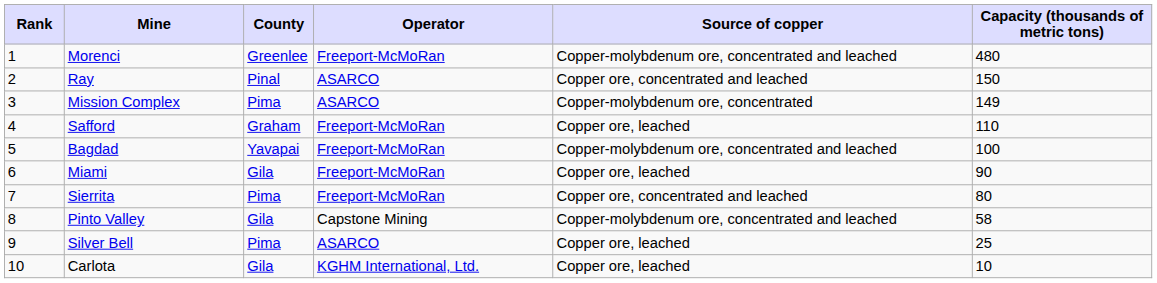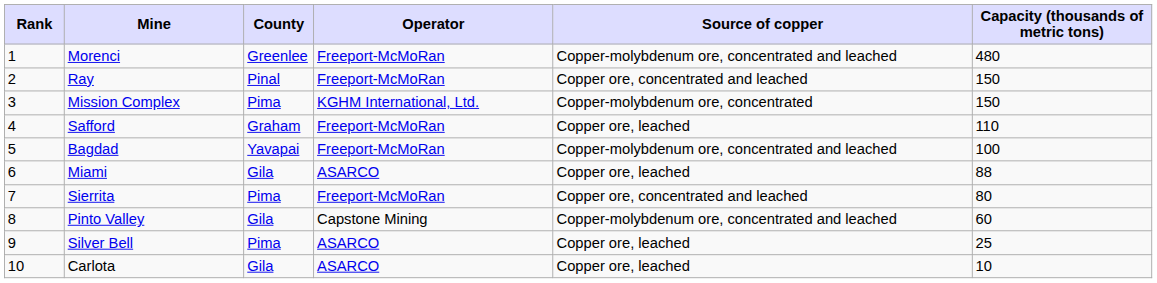Ray | Operator: ASARCO -> Freeport-McMoRan
Mission Complex | Operator: ASARCO -> KGHM International, Ltd.
Mission Complex | Capacity (thousands of metric tons): 149 -> 150
Miami | Operator: Freeport-McMoRan -> ASARCO
Miami | Capacity (thousands of metric tons): 90 -> 88
Pinto Valley | Capacity (thousands of metric tons): 58 -> 60
Carlota | Operator: KGHM International, Ltd. -> ASARCO
